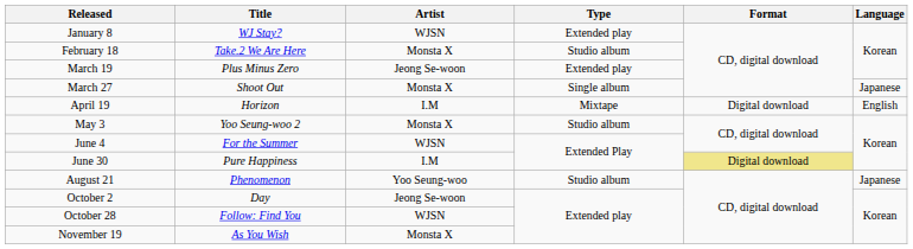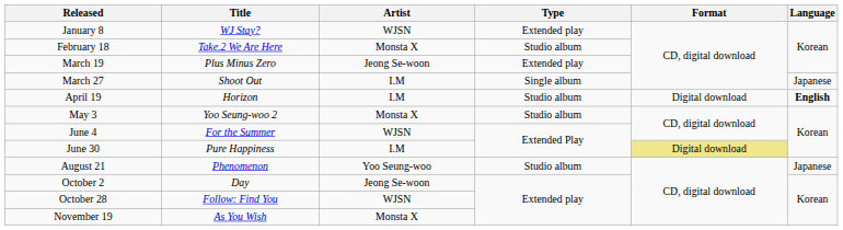March 27 | Artist: Monsta X -> I.M
April 19 | Type: Mixtape -> Studio album
April 19 | Language: normal -> bold
